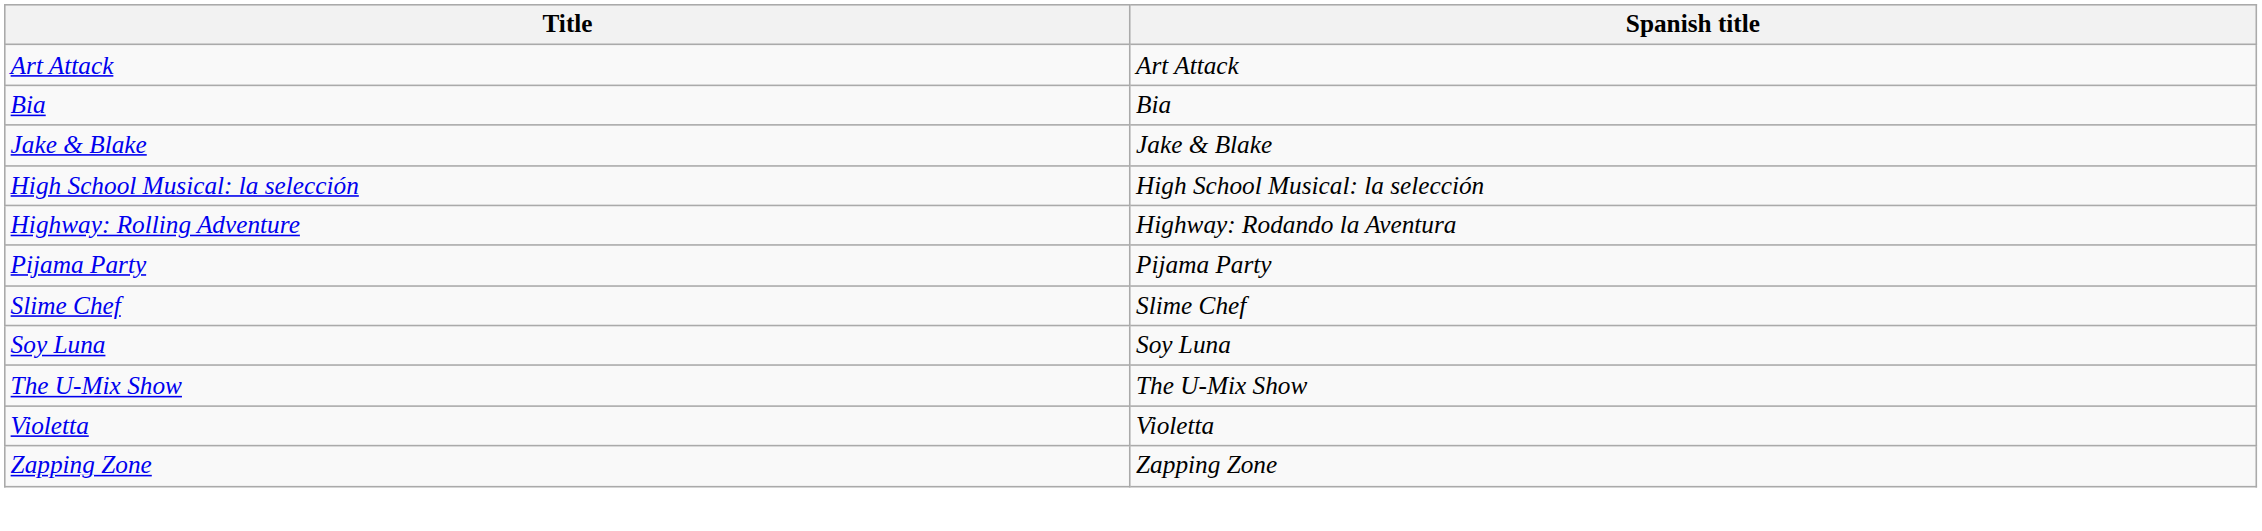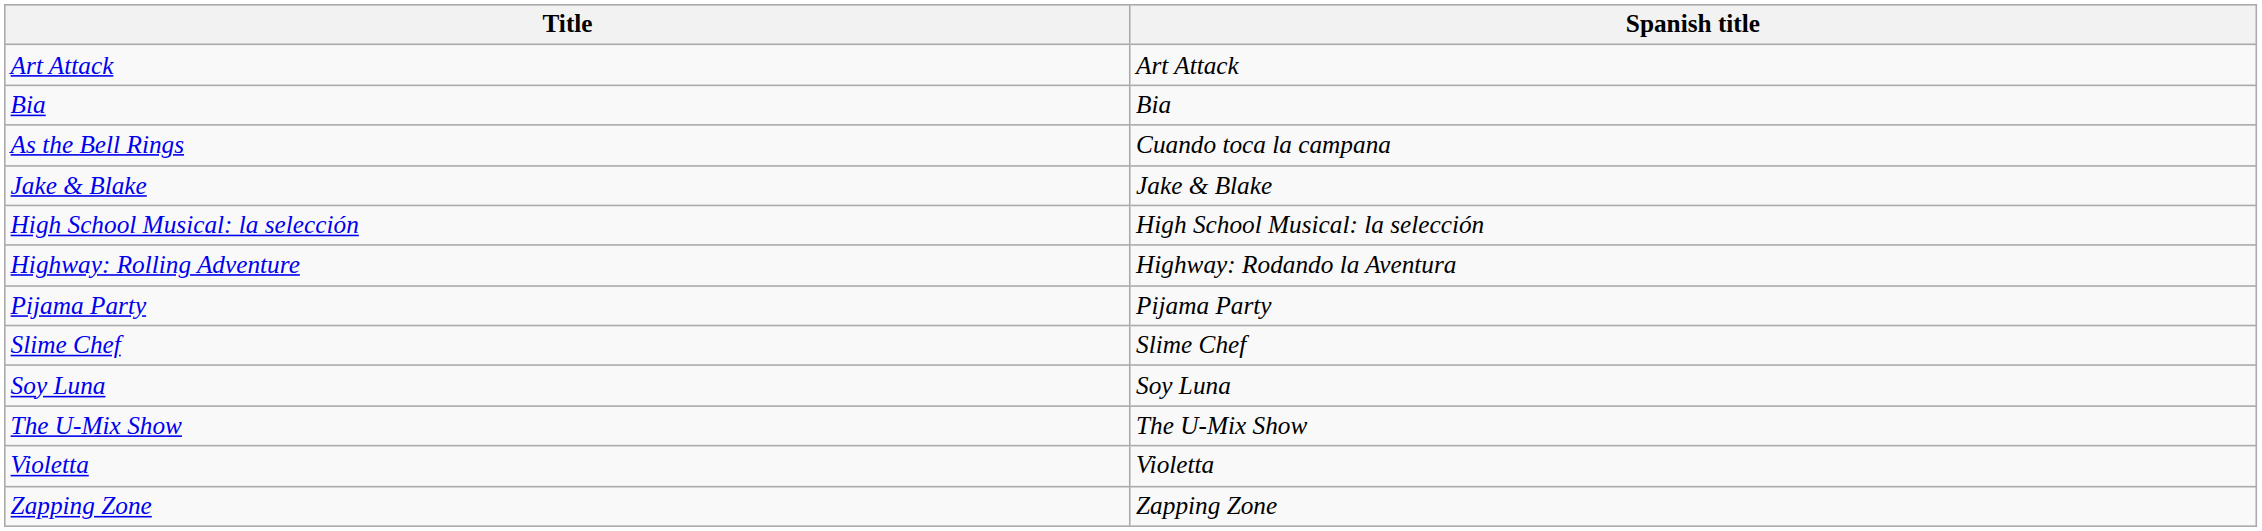+ row: As the Bell Rings | Cuando toca la campana
